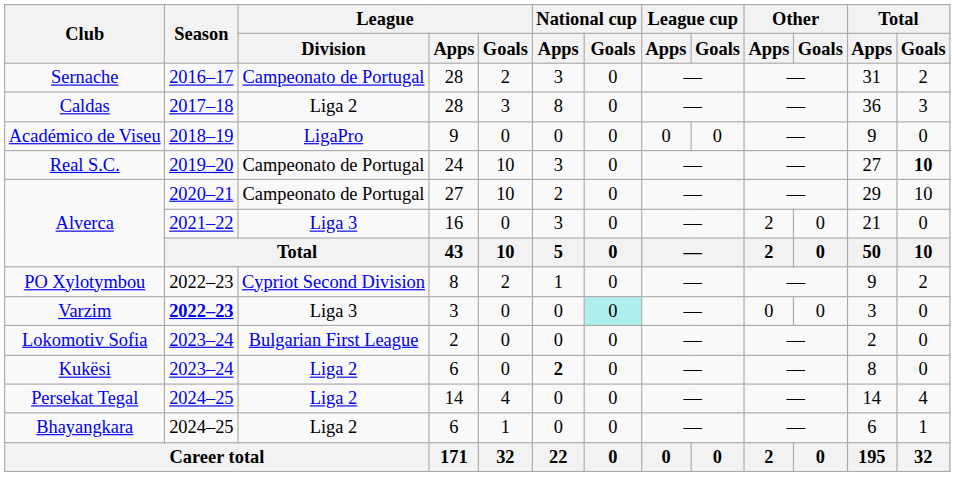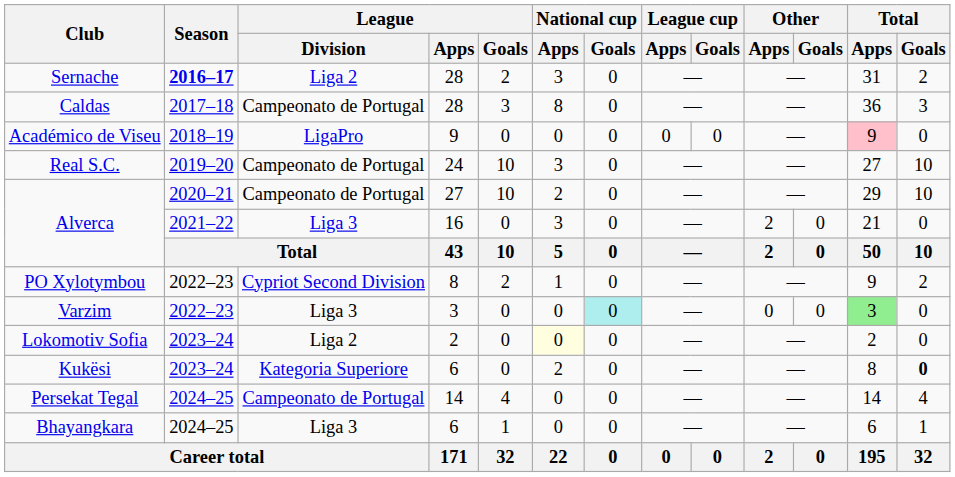Sernache | Season: normal -> bold
Sernache | League / Division: Campeonato de Portugal -> Liga 2
Caldas | League / Division: Liga 2 -> Campeonato de Portugal
Académico de Viseu | Total / Apps: no background -> pink background
Real S.C. | Total / Goals: bold -> normal
Varzim | Season: bold -> normal
Varzim | Total / Apps: no background -> lightgreen background
Lokomotiv Sofia | League / Division: Bulgarian First League -> Liga 2
Lokomotiv Sofia | National cup / Apps: no background -> lightyellow background
Kukësi | League / Division: Liga 2 -> Kategoria Superiore
Kukësi | National cup / Apps: bold -> normal
Kukësi | Total / Goals: normal -> bold
Persekat Tegal | League / Division: Liga 2 -> Campeonato de Portugal
Bhayangkara | League / Division: Liga 2 -> Liga 3
